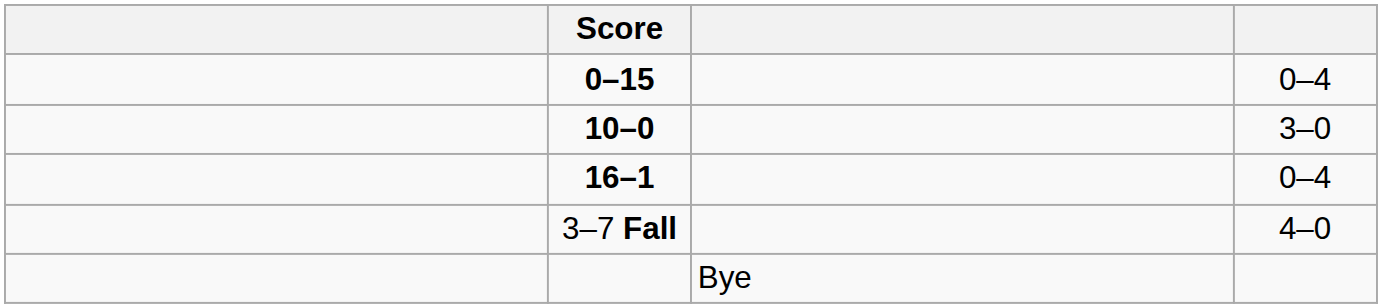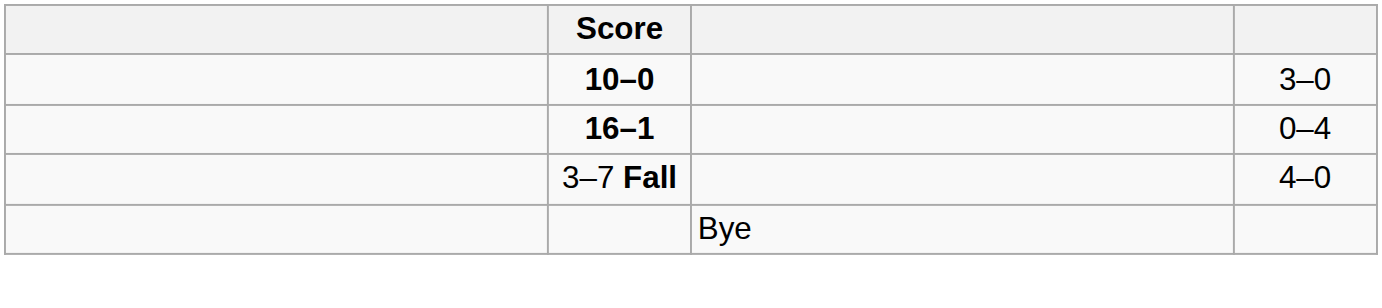- row: 0–15 | 0–4
